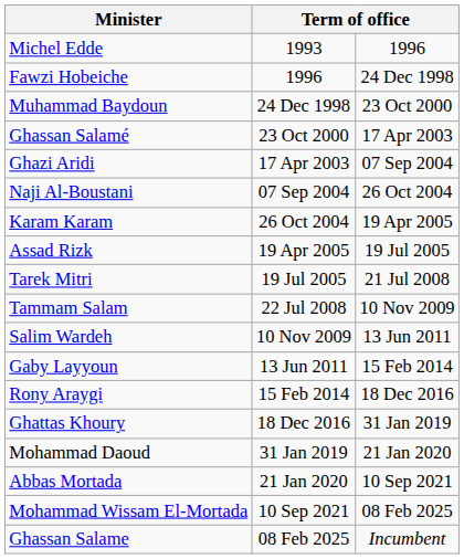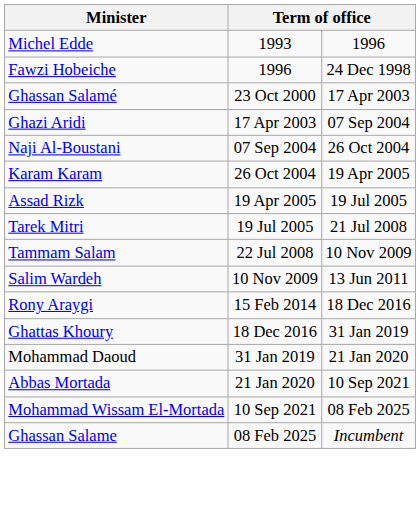- row: Muhammad Baydoun | 24 Dec 1998 | 23 Oct 2000
- row: Gaby Layyoun | 13 Jun 2011 | 15 Feb 2014
